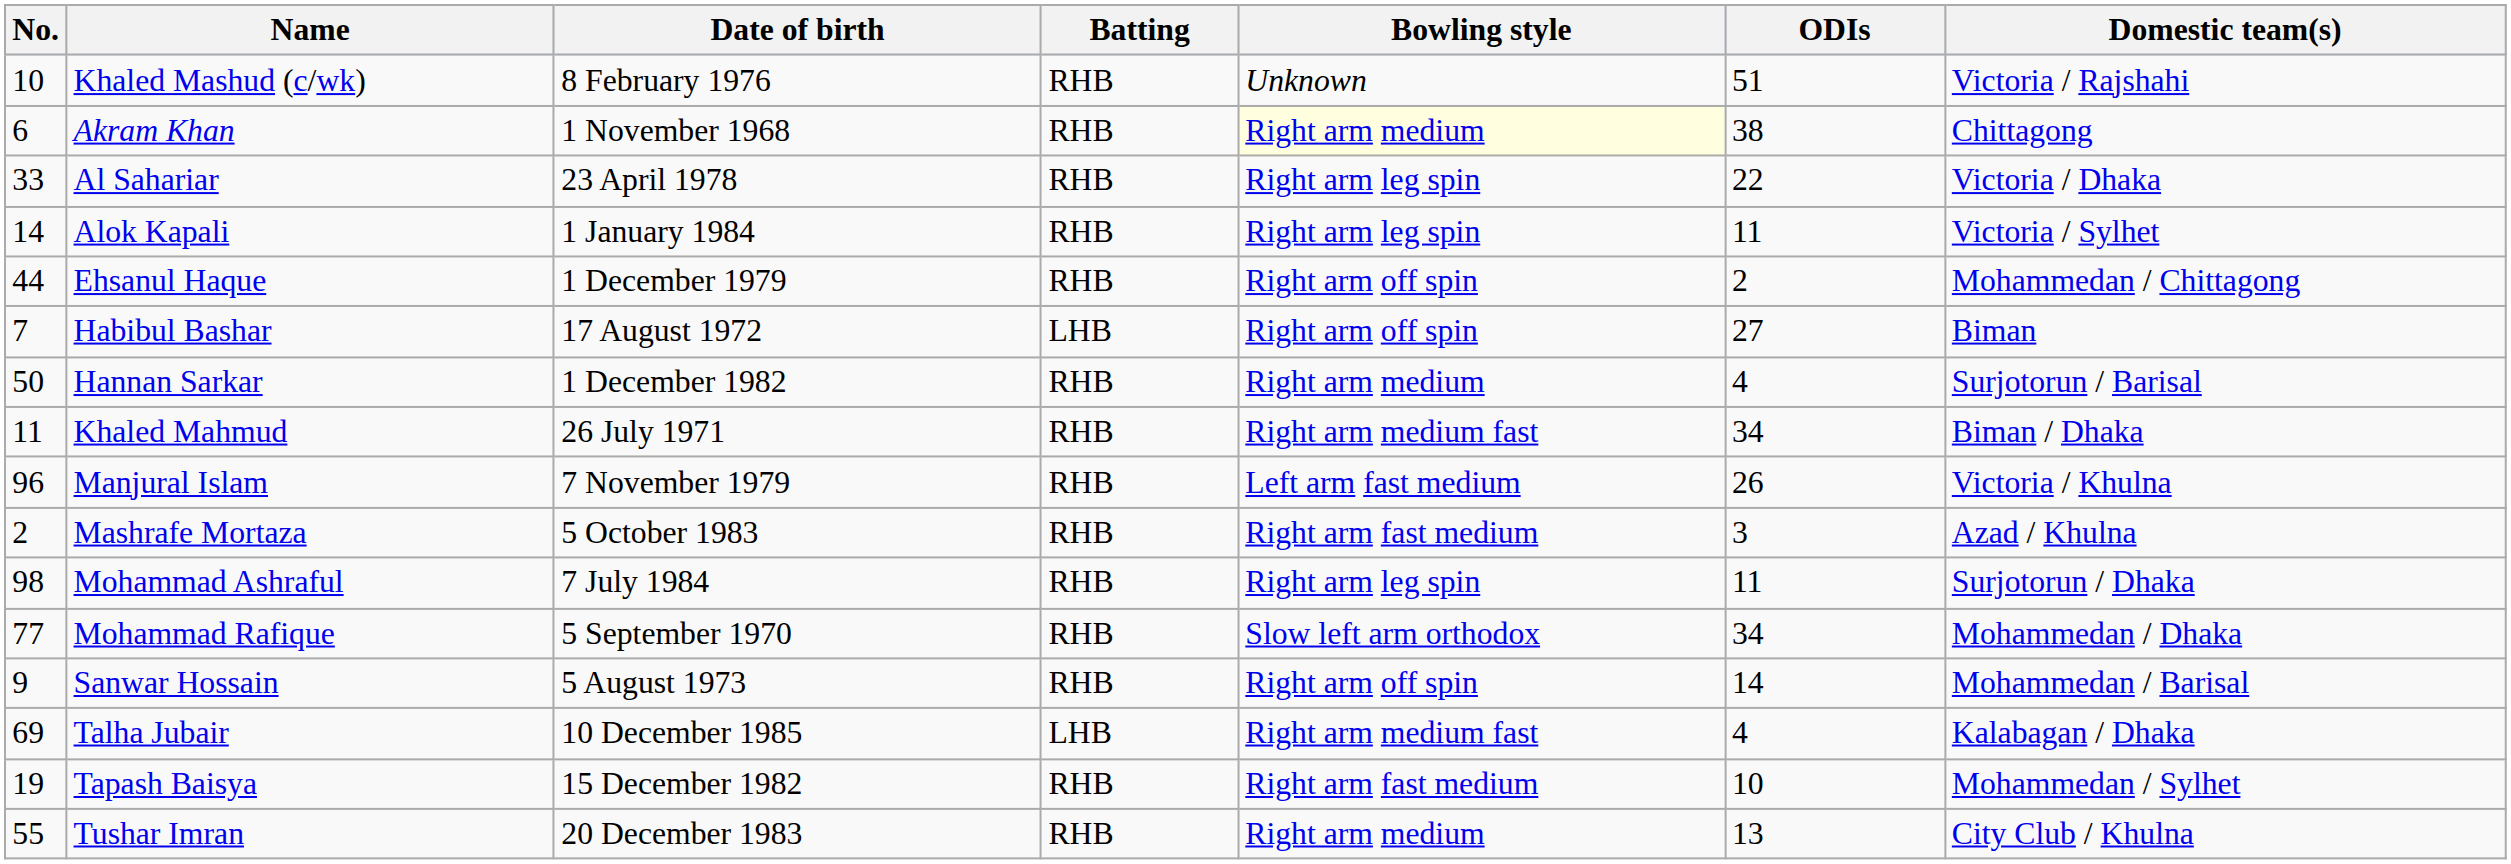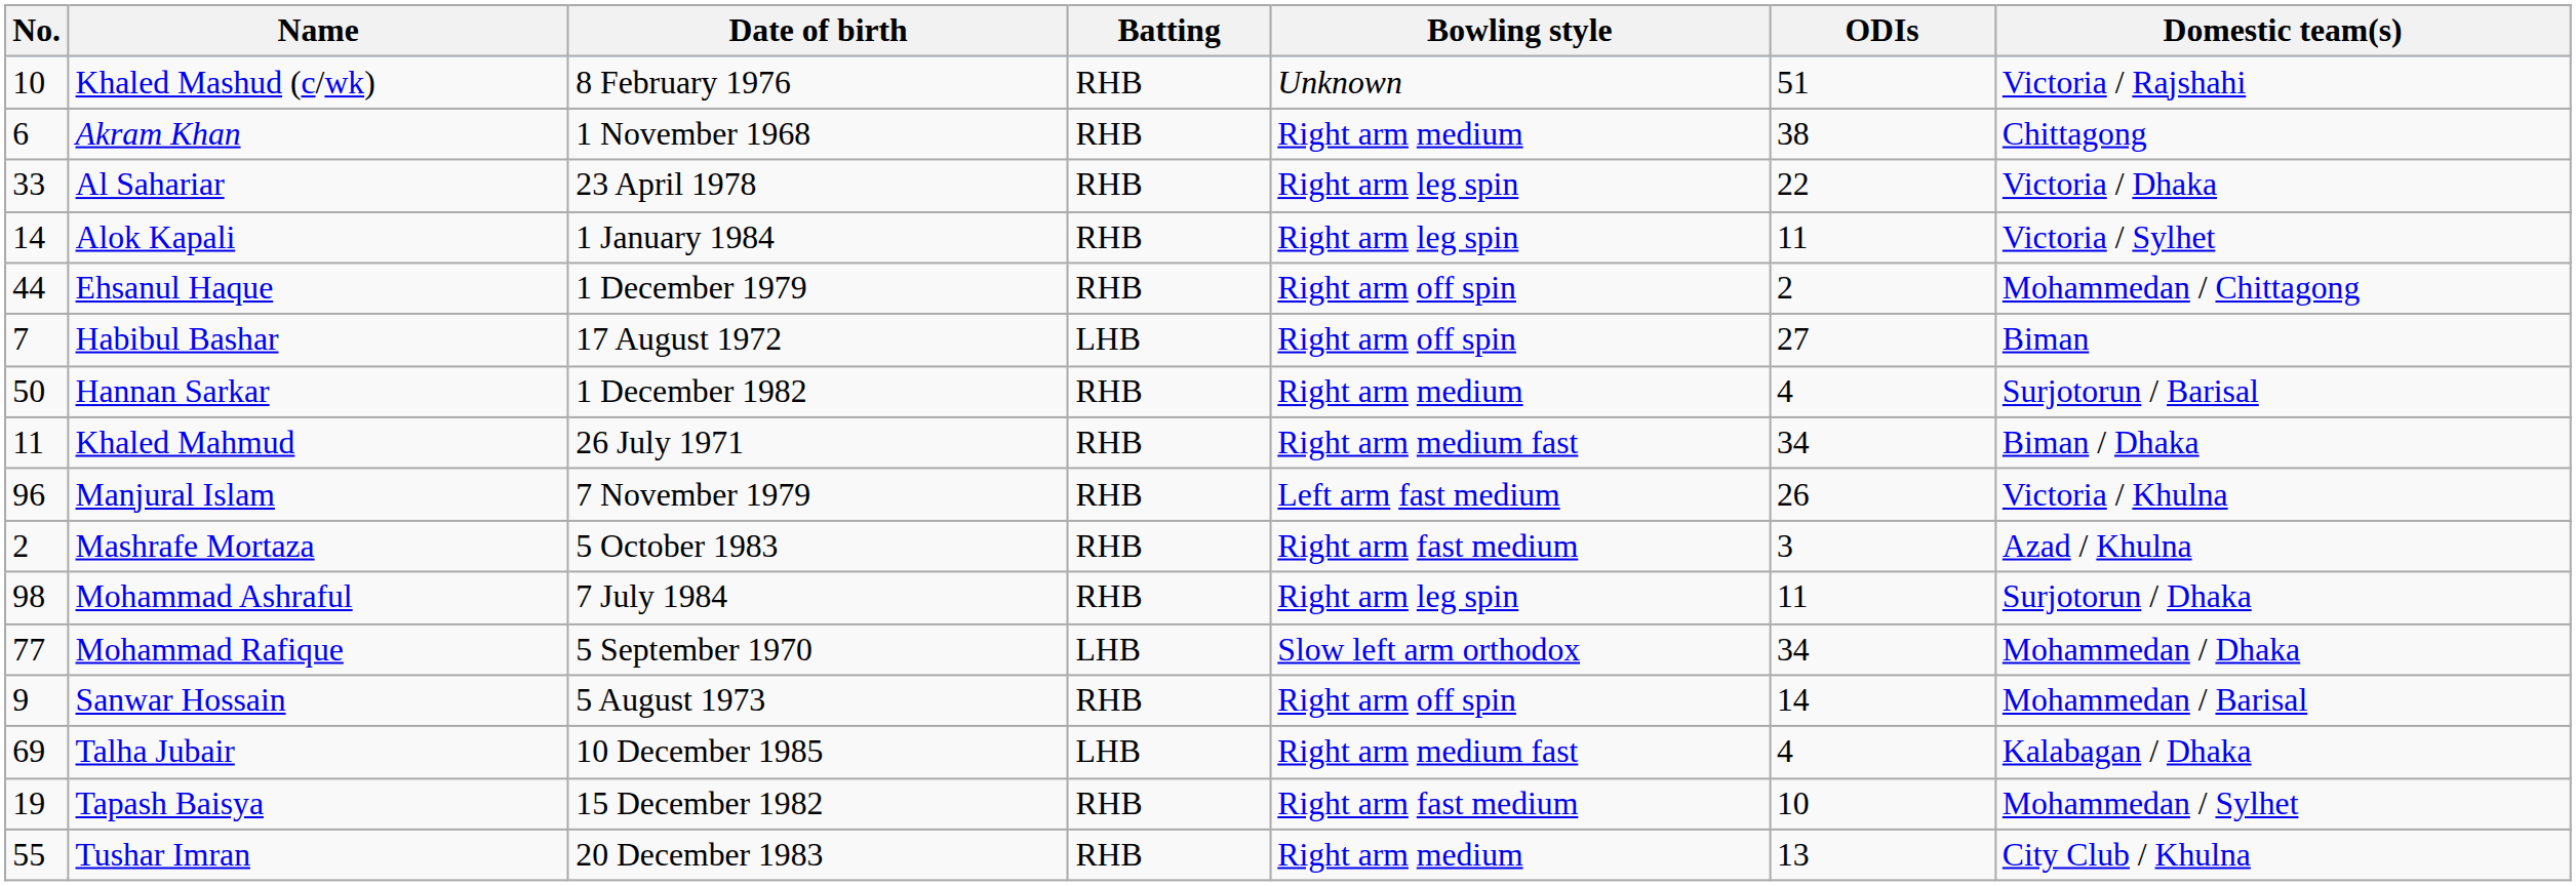Akram Khan | Bowling style: lightyellow background -> no background
Mohammad Rafique | Batting: RHB -> LHB
